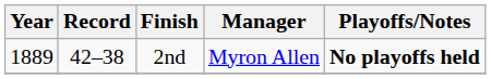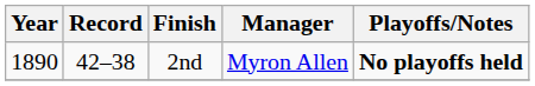2nd | Year: 1889 -> 1890
